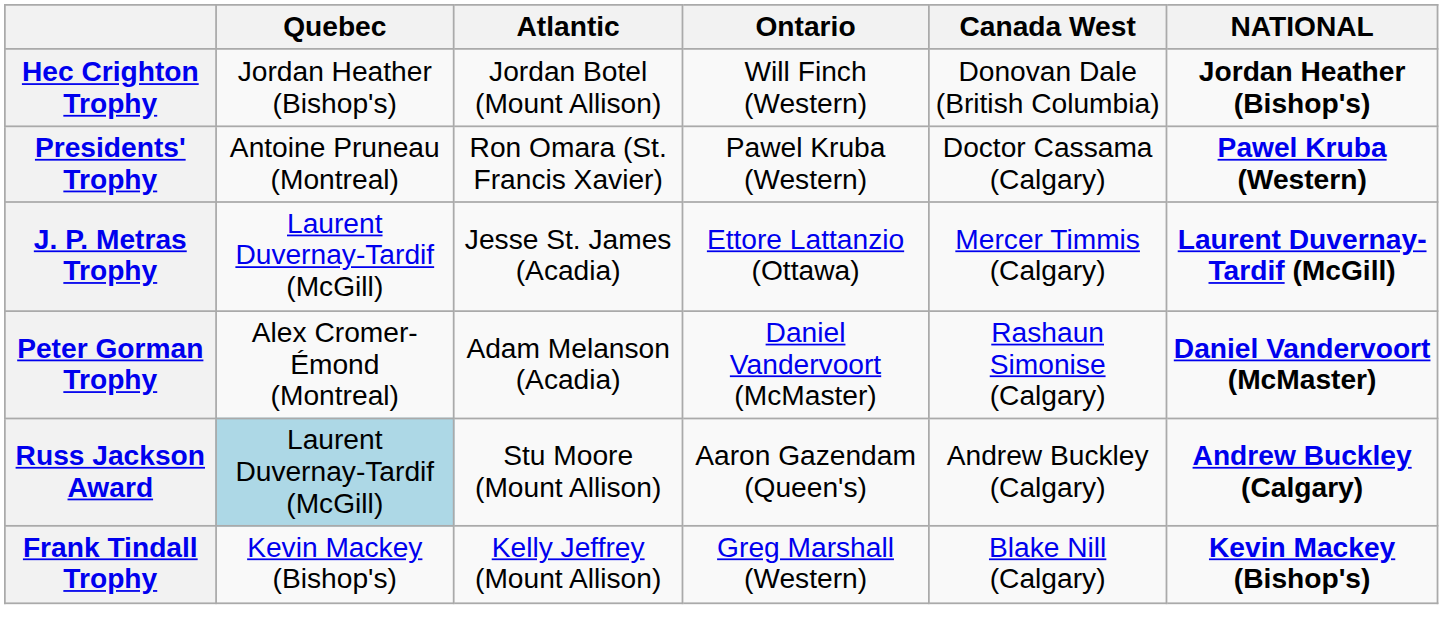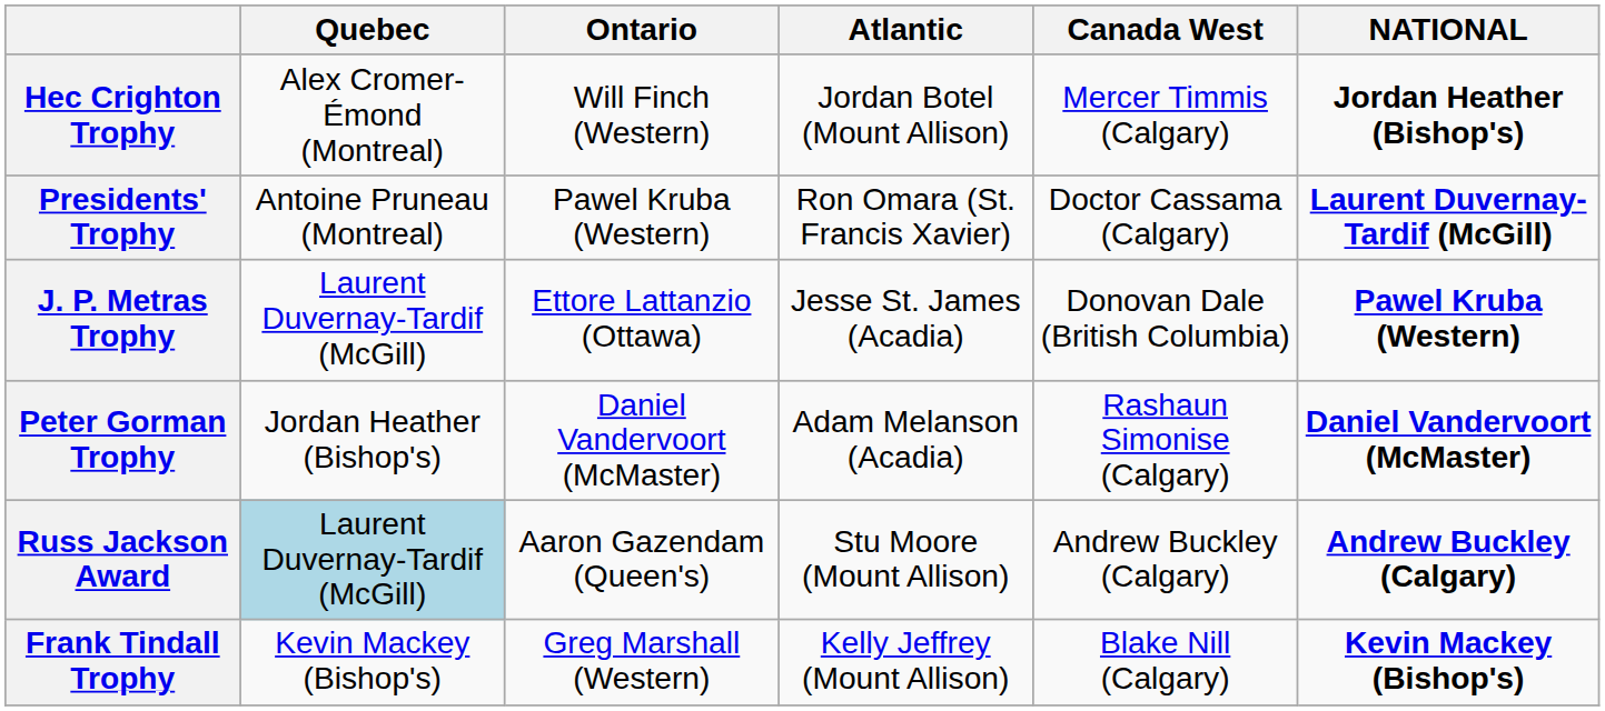columns swapped: Ontario <-> Atlantic
Hec Crighton Trophy | Quebec: Jordan Heather (Bishop's) -> Alex Cromer-Émond (Montreal)
Hec Crighton Trophy | Canada West: Donovan Dale (British Columbia) -> Mercer Timmis (Calgary)
Presidents' Trophy | NATIONAL: Pawel Kruba (Western) -> Laurent Duvernay-Tardif (McGill)
J. P. Metras Trophy | Canada West: Mercer Timmis (Calgary) -> Donovan Dale (British Columbia)
J. P. Metras Trophy | NATIONAL: Laurent Duvernay-Tardif (McGill) -> Pawel Kruba (Western)
Peter Gorman Trophy | Quebec: Alex Cromer-Émond (Montreal) -> Jordan Heather (Bishop's)
